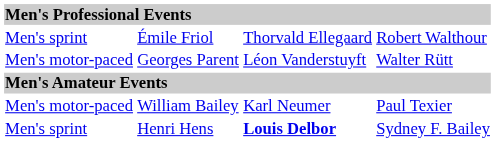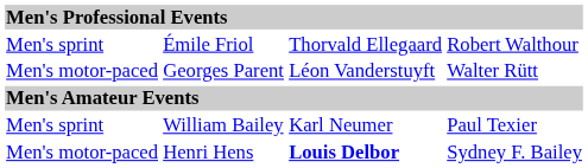William Bailey | column 1: Men's motor-paced -> Men's sprint
Henri Hens | column 1: Men's sprint -> Men's motor-paced
